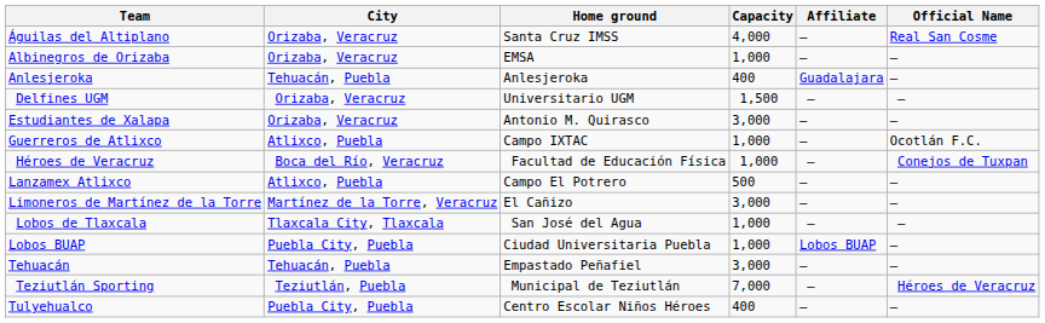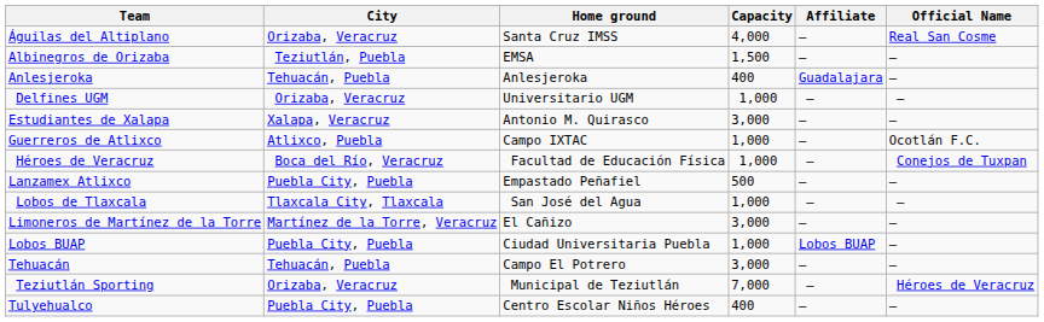Albinegros de Orizaba | City: Orizaba, Veracruz -> Teziutlán, Puebla
Albinegros de Orizaba | Capacity: 1,000 -> 1,500
Delfines UGM | Capacity: 1,500 -> 1,000
Estudiantes de Xalapa | City: Orizaba, Veracruz -> Xalapa, Veracruz
Lanzamex Atlixco | City: Atlixco, Puebla -> Puebla City, Puebla
Lanzamex Atlixco | Home ground: Campo El Potrero -> Empastado Peñafiel
rows swapped: Lobos de Tlaxcala <-> Limoneros de Martínez de la Torre
Tehuacán | Home ground: Empastado Peñafiel -> Campo El Potrero
Teziutlán Sporting | City: Teziutlán, Puebla -> Orizaba, Veracruz
